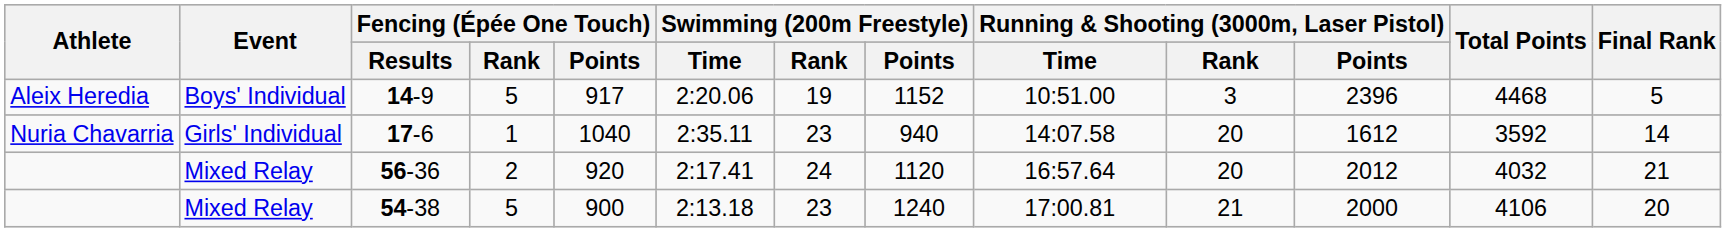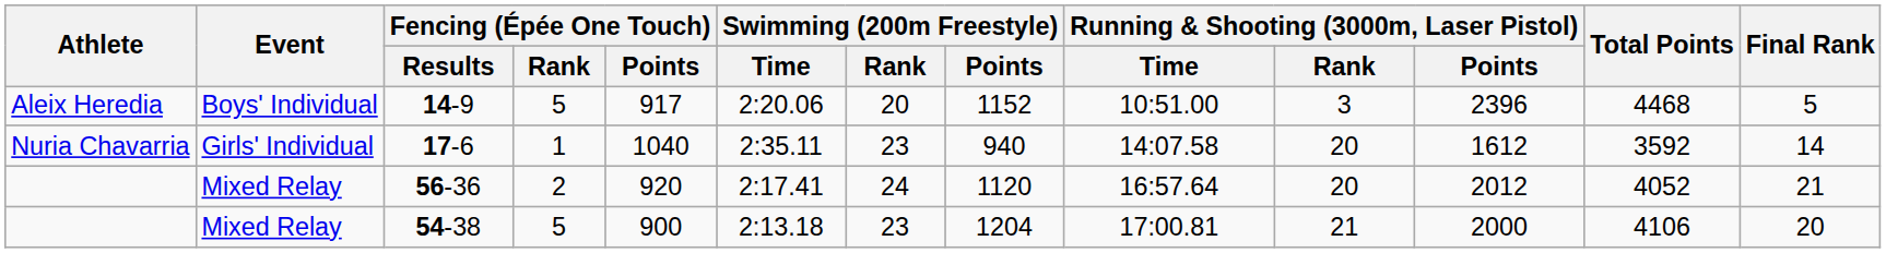14-9 | Swimming (200m Freestyle) / Rank: 19 -> 20
56-36 | Total Points: 4032 -> 4052
54-38 | Swimming (200m Freestyle) / Points: 1240 -> 1204
